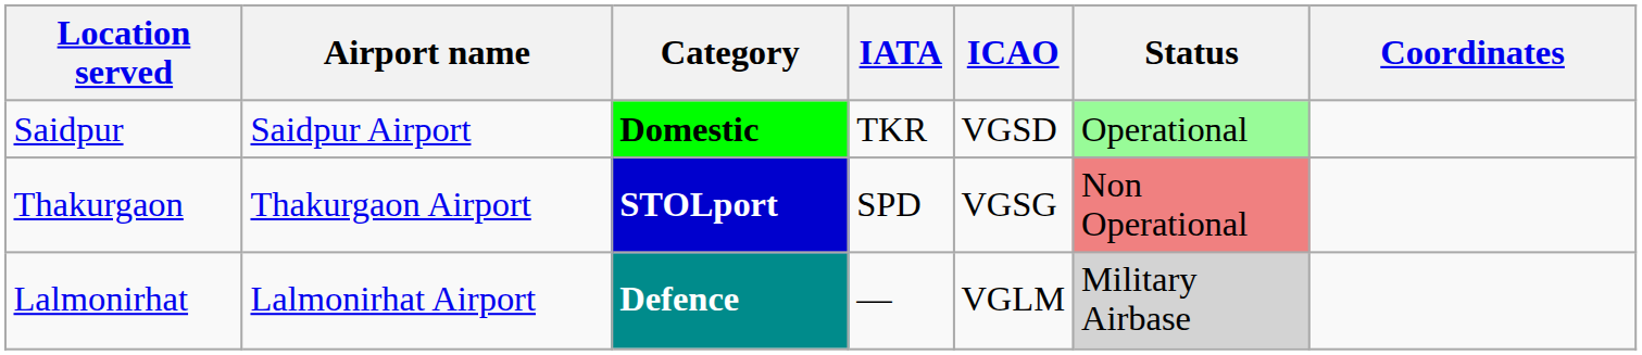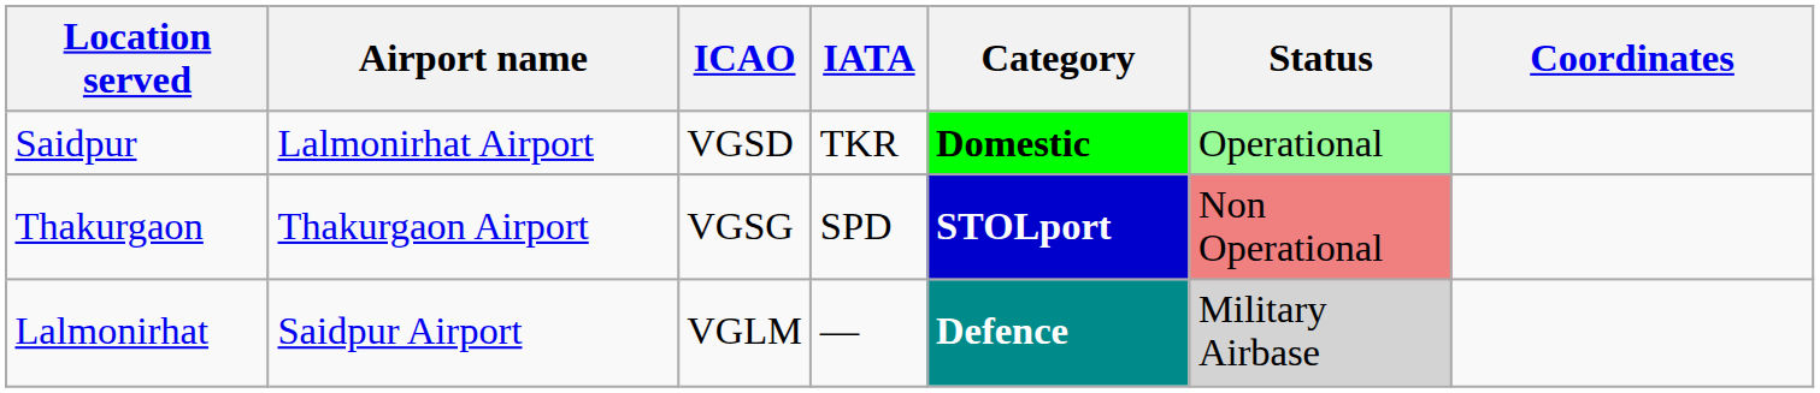columns swapped: ICAO <-> Category
Saidpur | Airport name: Saidpur Airport -> Lalmonirhat Airport
Lalmonirhat | Airport name: Lalmonirhat Airport -> Saidpur Airport
